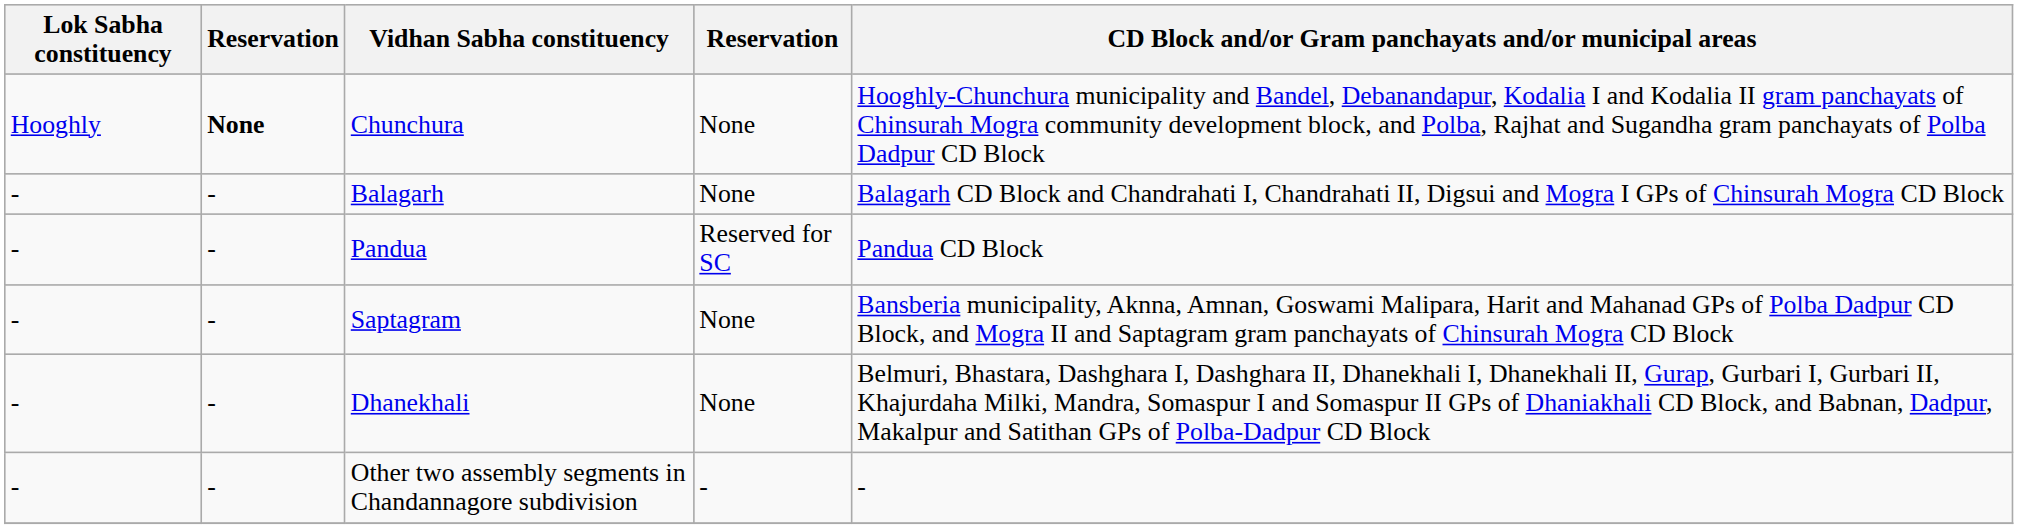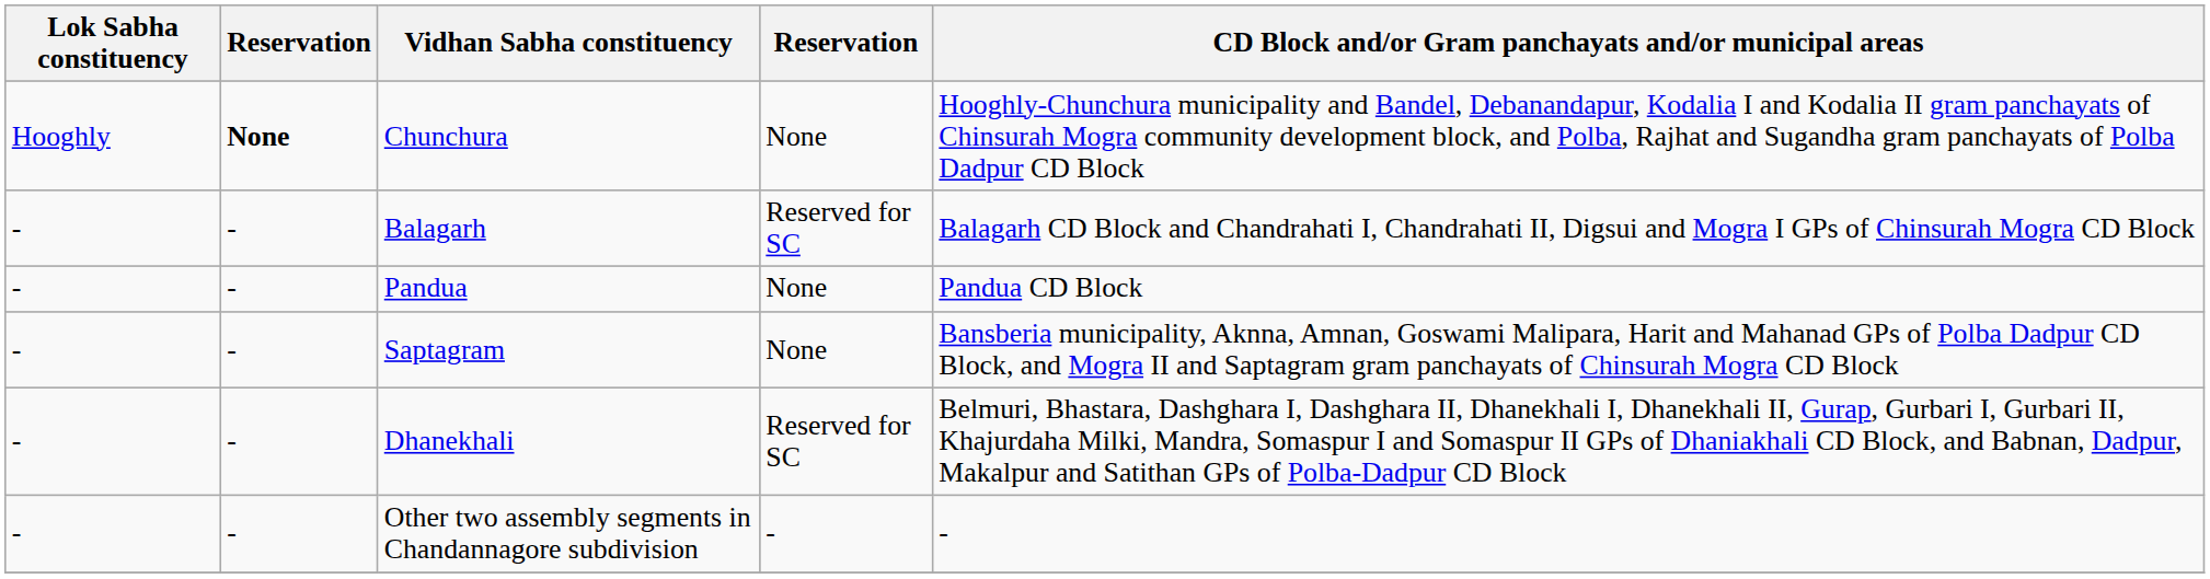Balagarh | column 4: None -> Reserved for SC
Pandua | column 4: Reserved for SC -> None
Dhanekhali | column 4: None -> Reserved for SC
